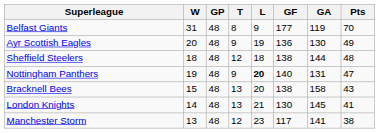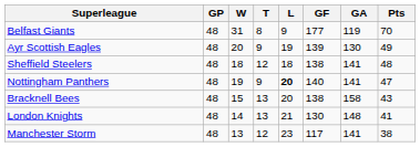columns swapped: GP <-> W
Ayr Scottish Eagles | GF: 136 -> 139
Sheffield Steelers | GA: 144 -> 141
Nottingham Panthers | GA: 131 -> 141
London Knights | GA: 145 -> 148
